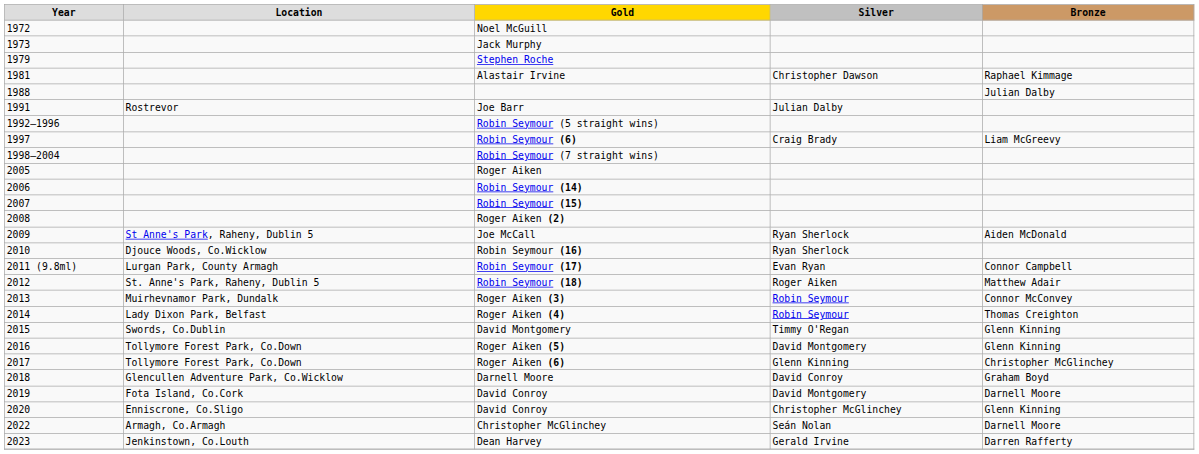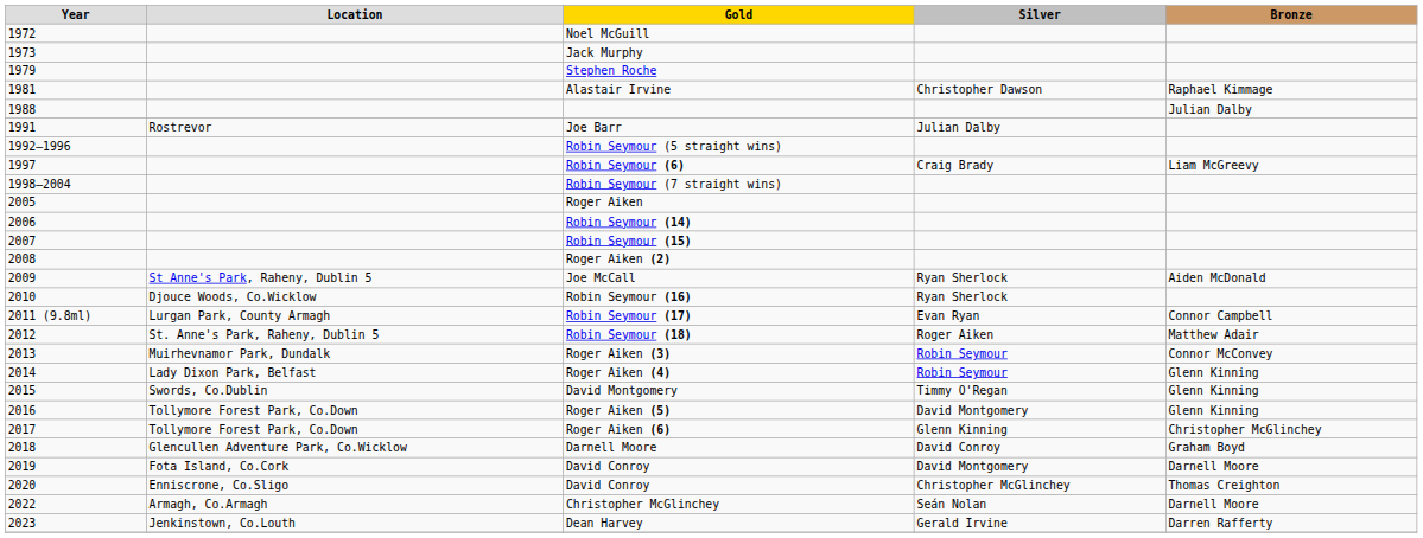Roger Aiken (4) | Bronze: Thomas Creighton -> Glenn Kinning
2020 / David Conroy | Bronze: Glenn Kinning -> Thomas Creighton
